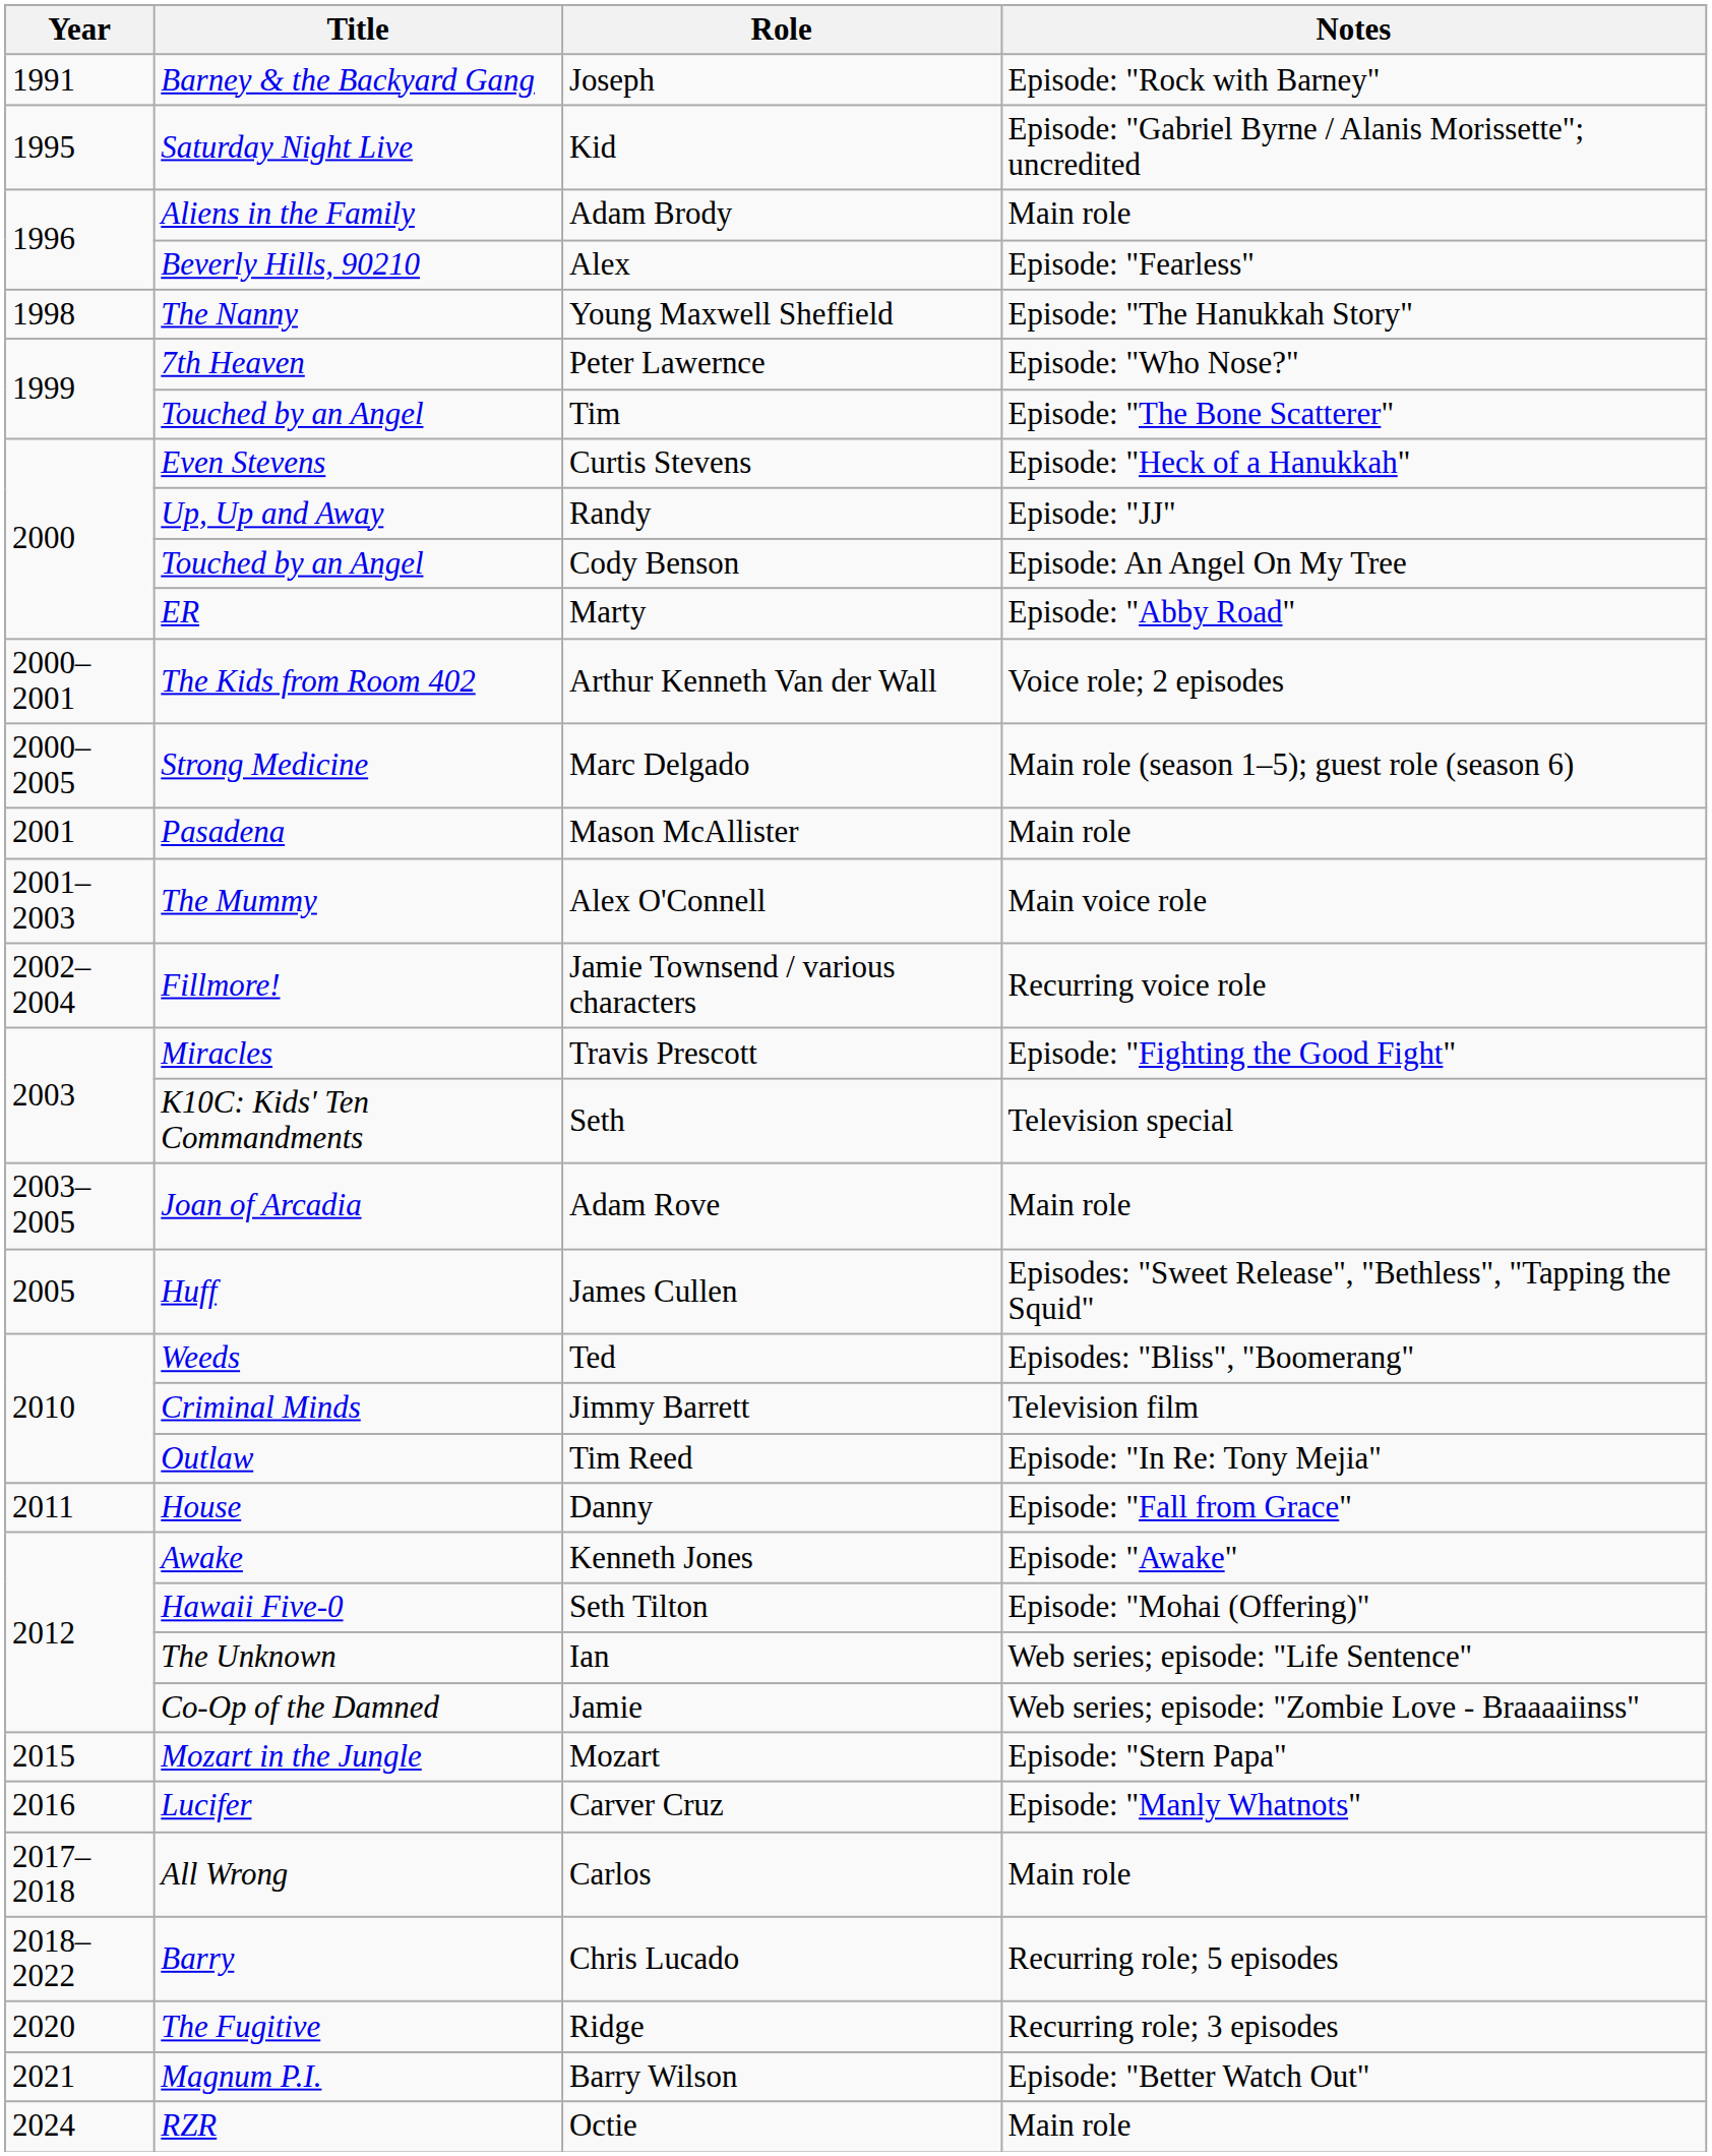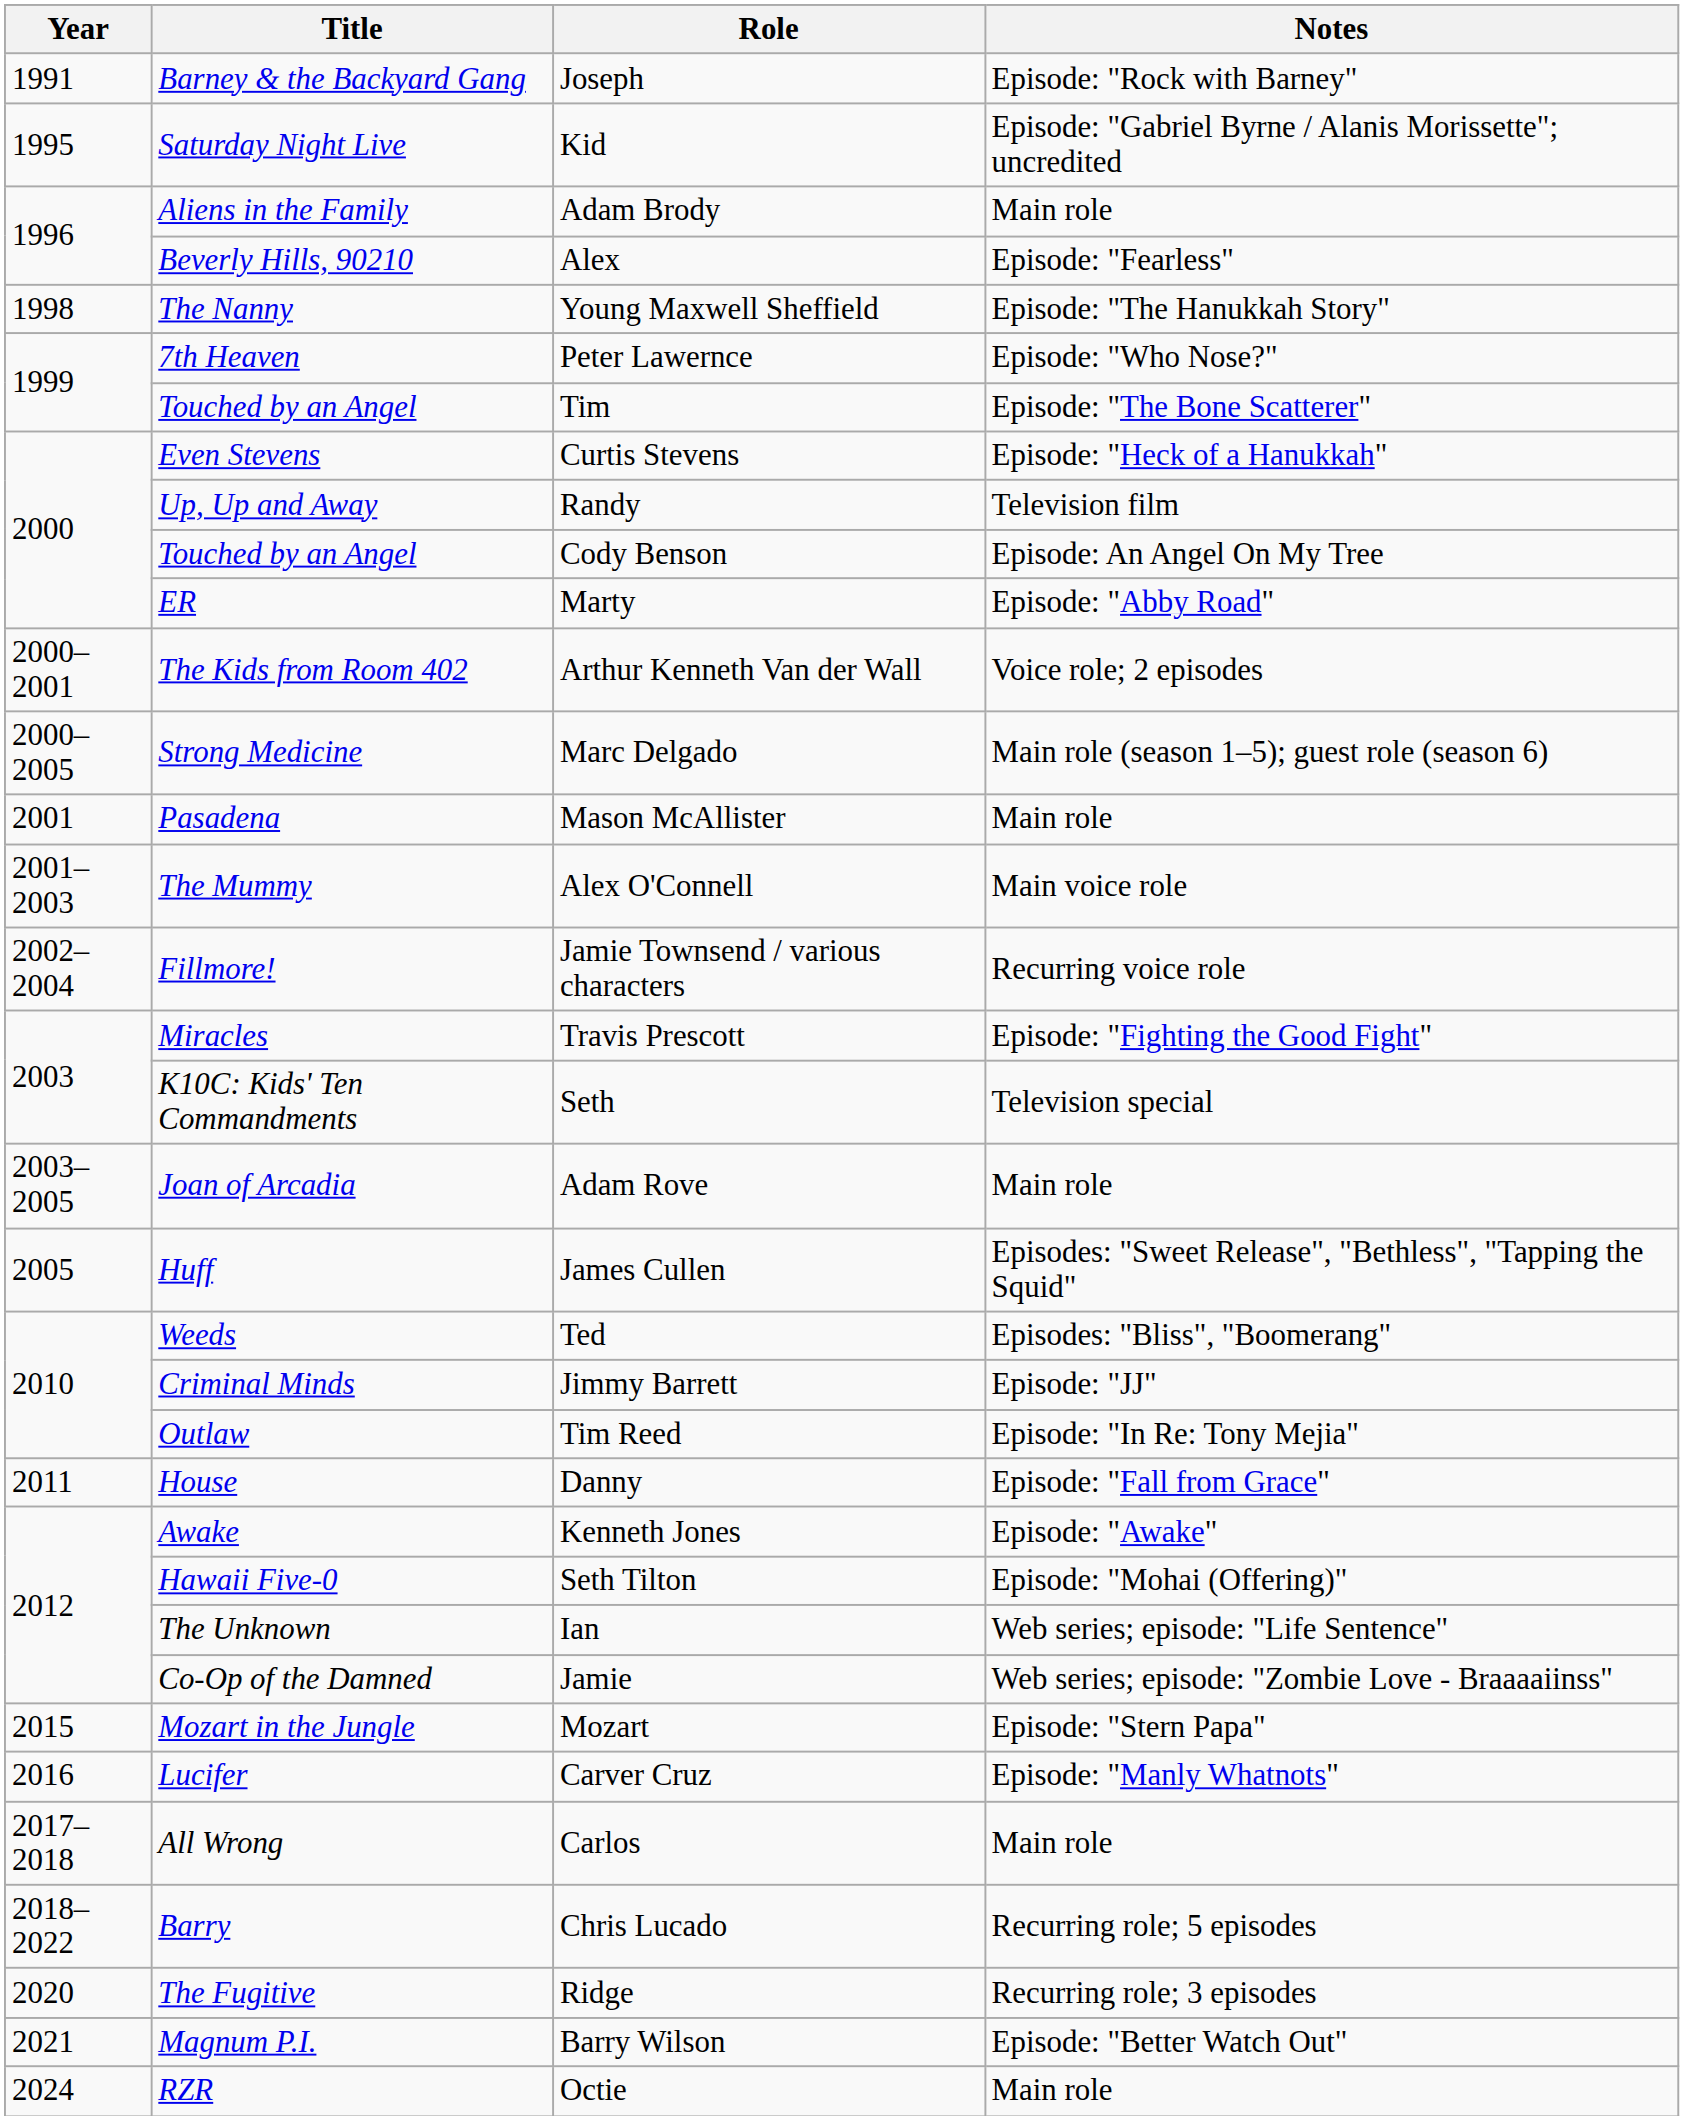Randy | Notes: Episode: "JJ" -> Television film
Jimmy Barrett | Notes: Television film -> Episode: "JJ"
